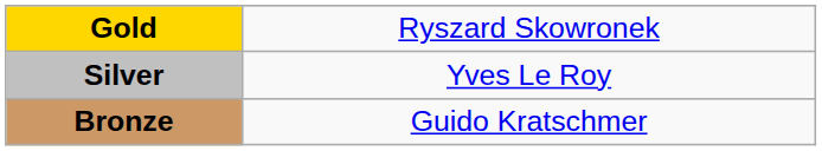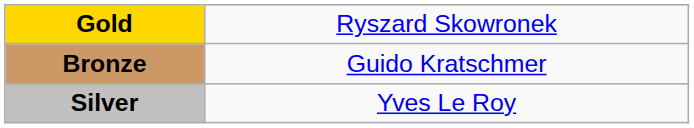rows swapped: Silver <-> Bronze
